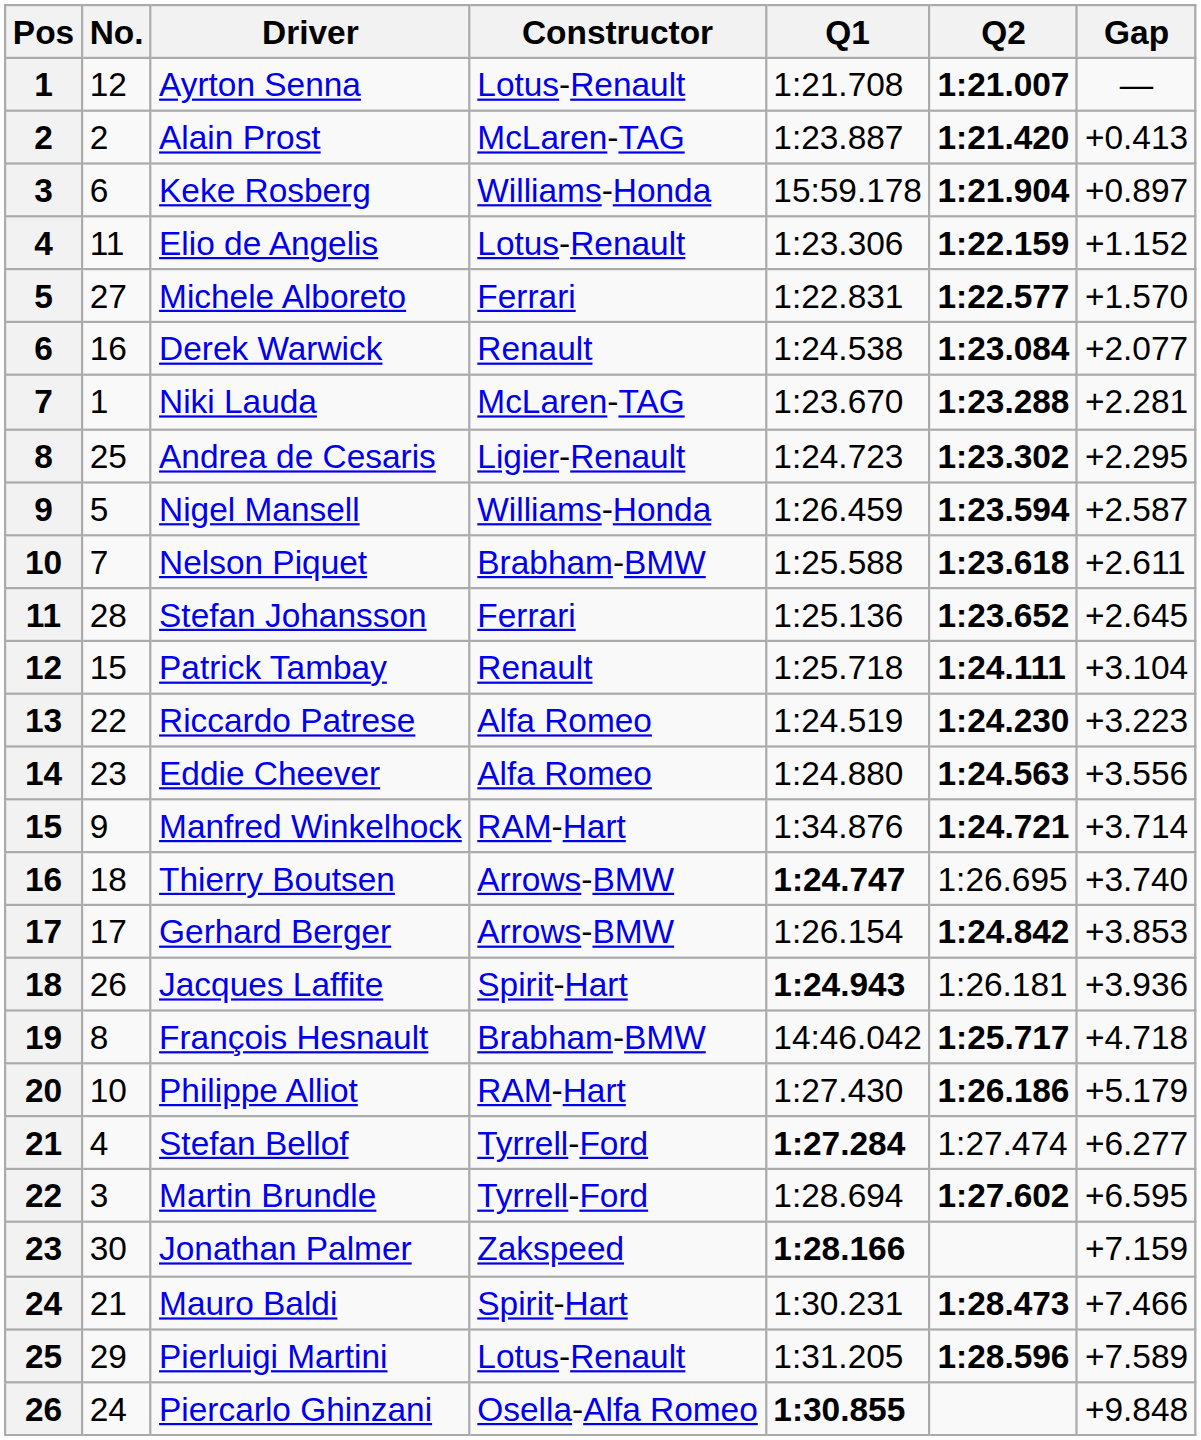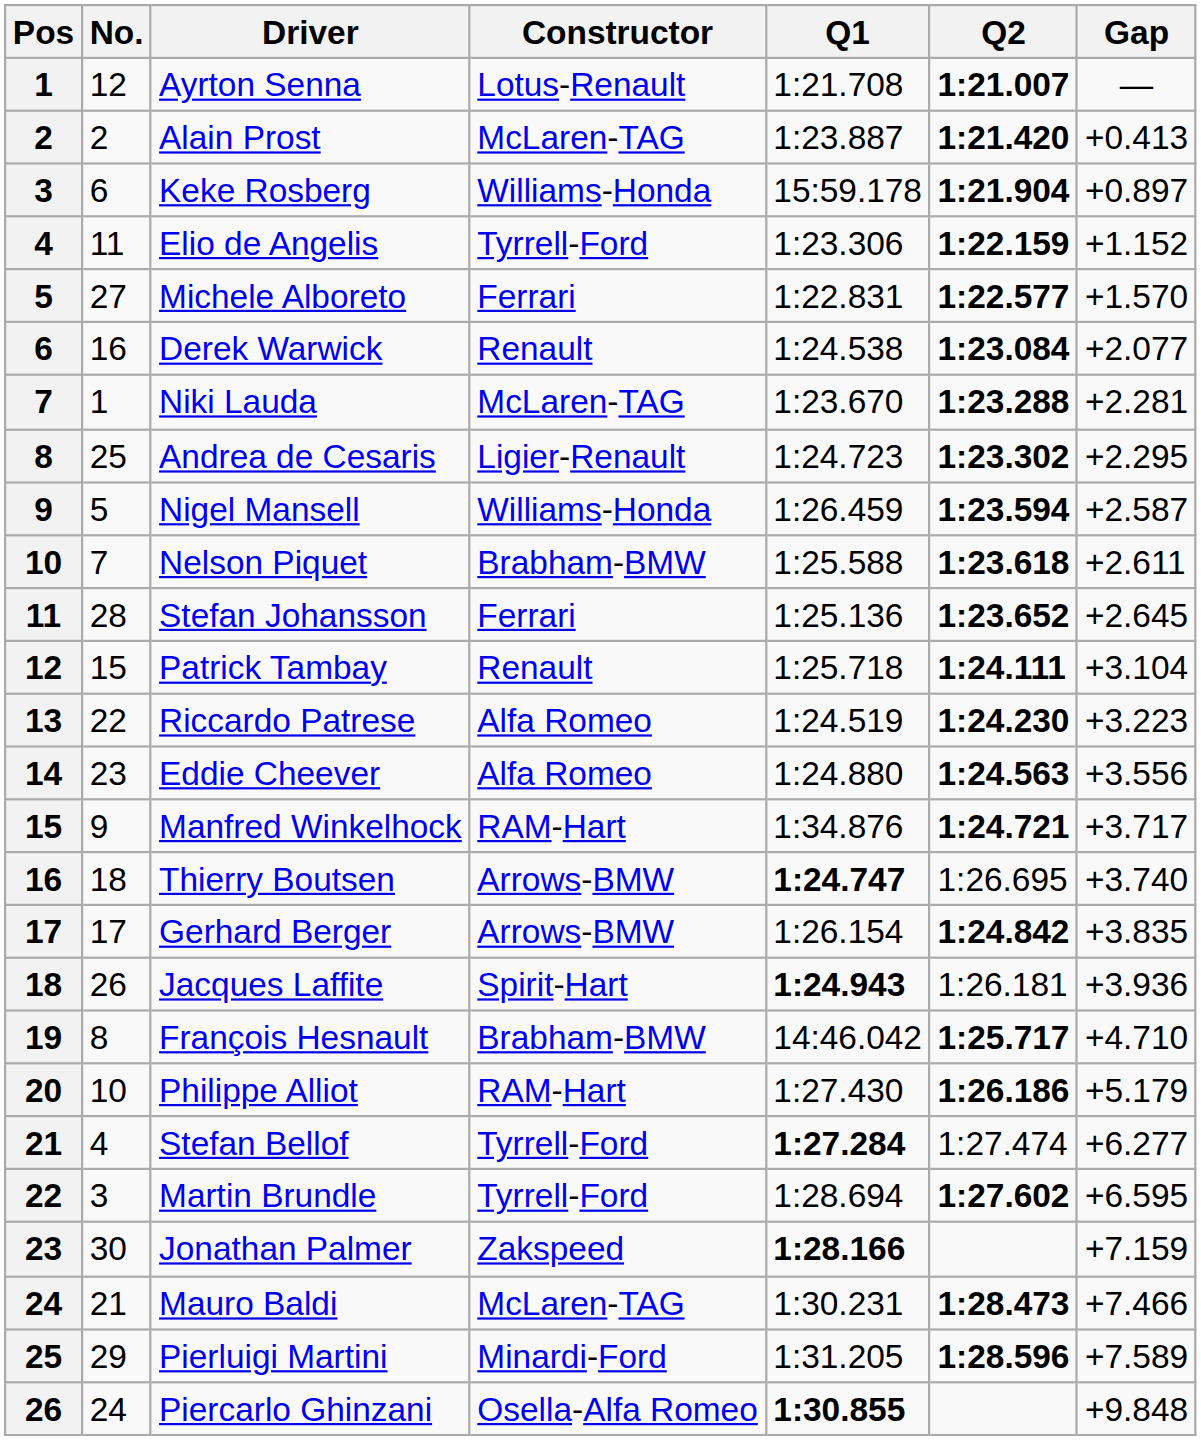Elio de Angelis | Constructor: Lotus-Renault -> Tyrrell-Ford
Manfred Winkelhock | Gap: +3.714 -> +3.717
Gerhard Berger | Gap: +3.853 -> +3.835
François Hesnault | Gap: +4.718 -> +4.710
Mauro Baldi | Constructor: Spirit-Hart -> McLaren-TAG
Pierluigi Martini | Constructor: Lotus-Renault -> Minardi-Ford
